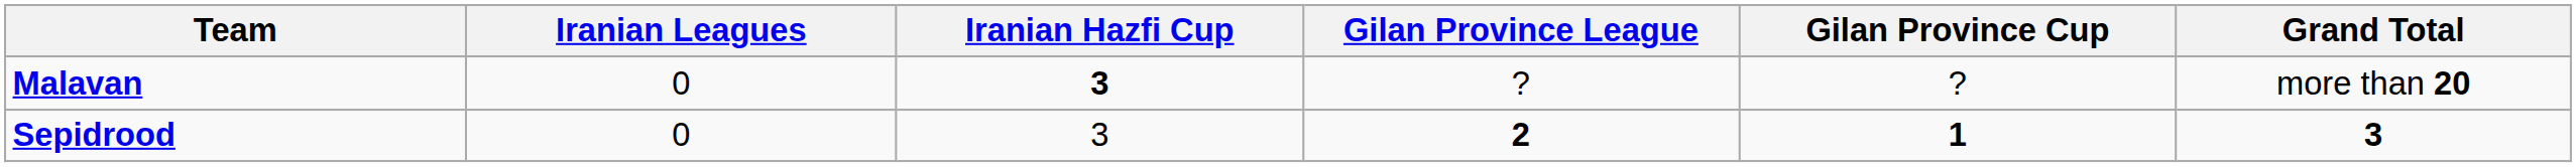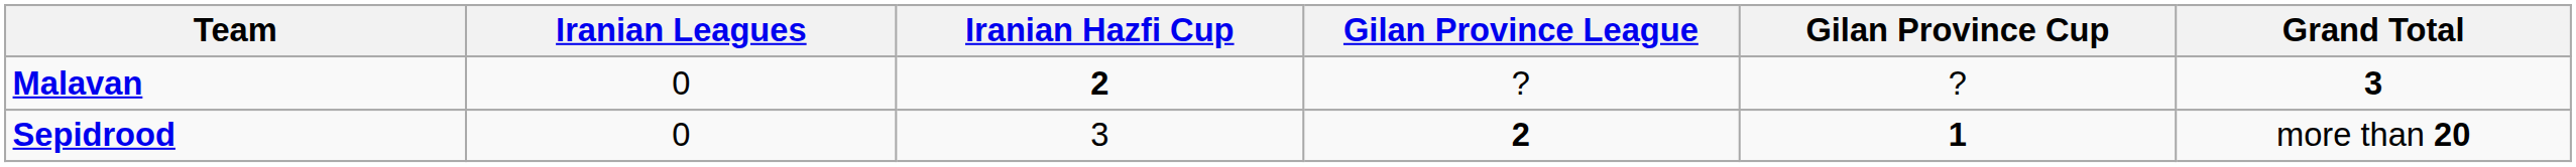Malavan | Iranian Hazfi Cup: 3 -> 2
Malavan | Grand Total: more than 20 -> 3
Sepidrood | Grand Total: 3 -> more than 20
